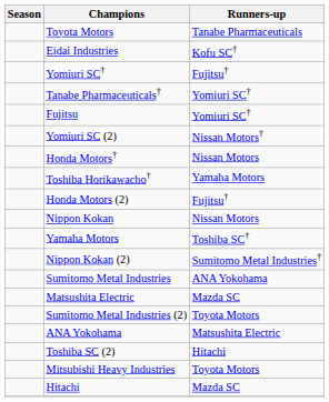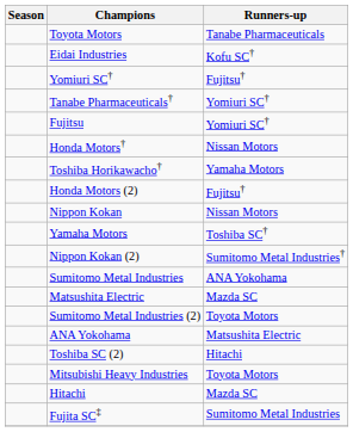- row: Yomiuri SC (2) | Nissan Motors†
+ row: Fujita SC‡ | Sumitomo Metal Industries
